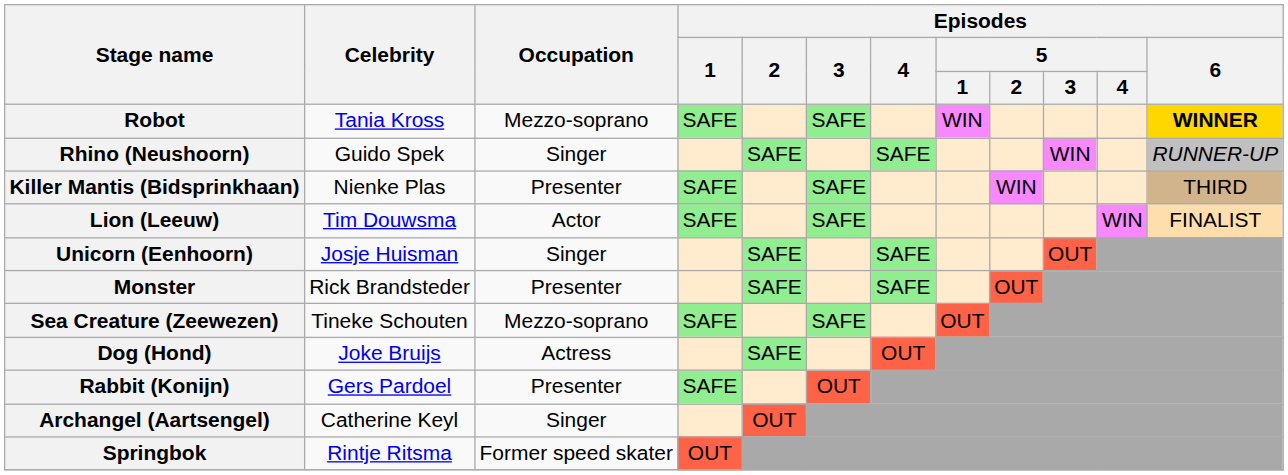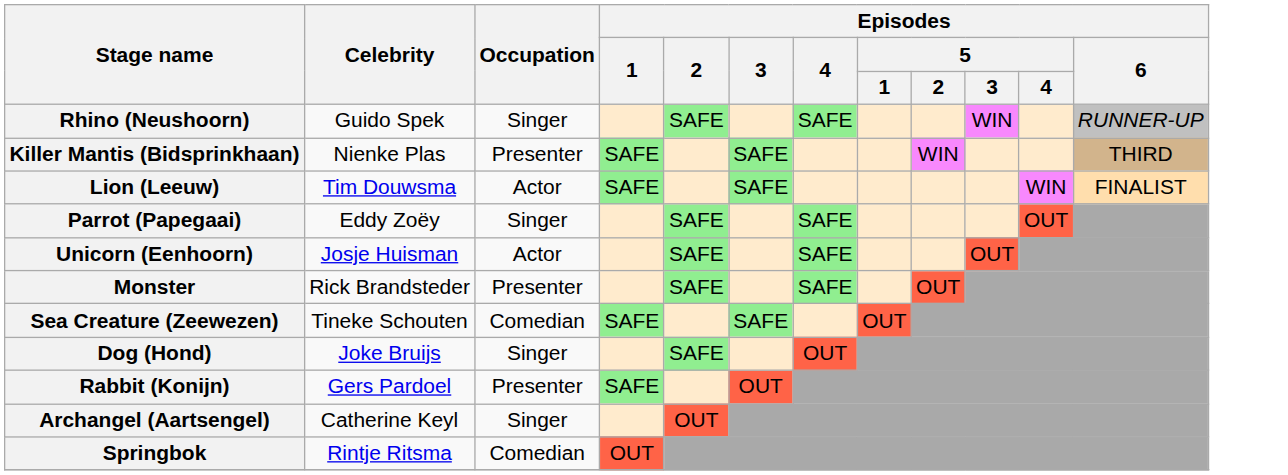- row: Robot | Tania Kross | Mezzo-soprano | SAFE | SAFE | WIN | WINNER
+ row: Parrot (Papegaai) | Eddy Zoëy | Singer | SAFE | SAFE | OUT
Unicorn (Eenhoorn) | Occupation: Singer -> Actor
Sea Creature (Zeewezen) | Occupation: Mezzo-soprano -> Comedian
Dog (Hond) | Occupation: Actress -> Singer
Springbok | Occupation: Former speed skater -> Comedian
